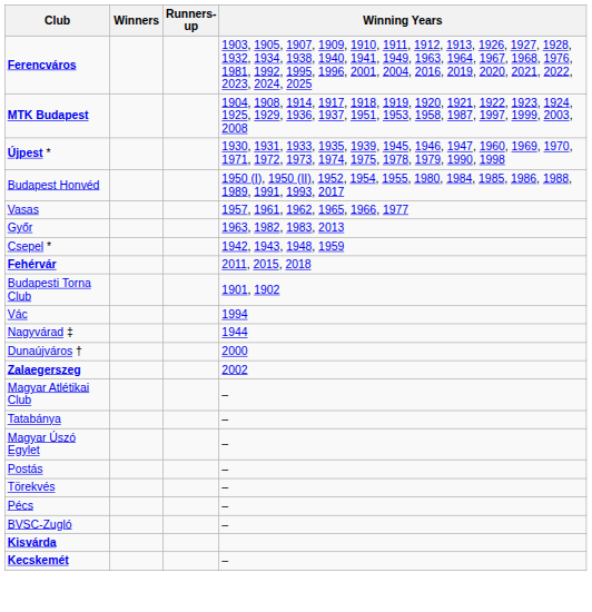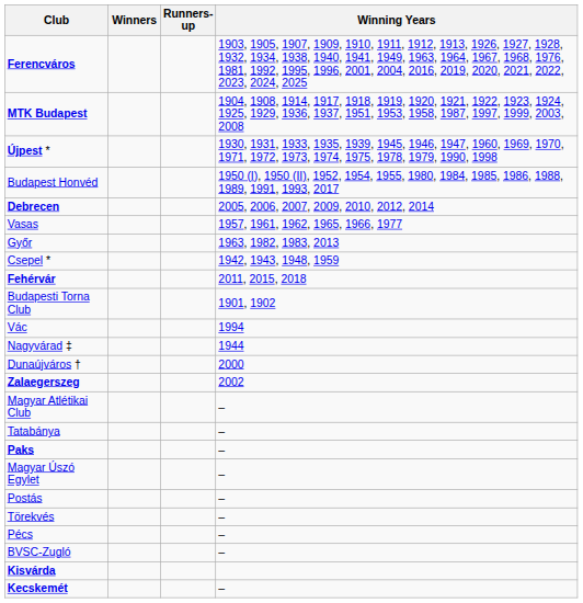+ row: Debrecen | 2005, 2006, 2007, 2009, 2010, 2012, 2014
+ row: Paks | –
